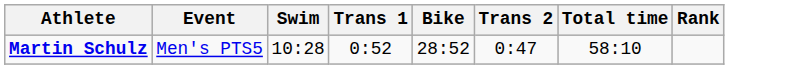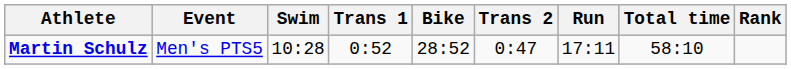+ column: Run | 17:11
